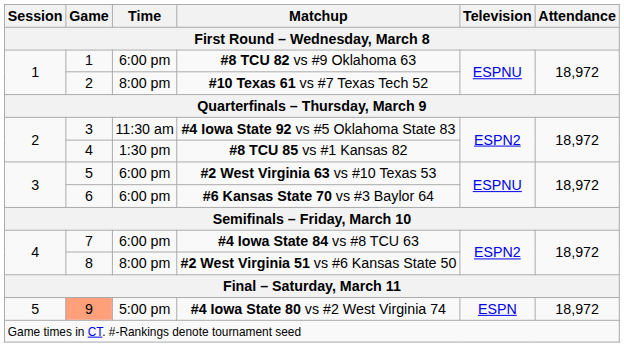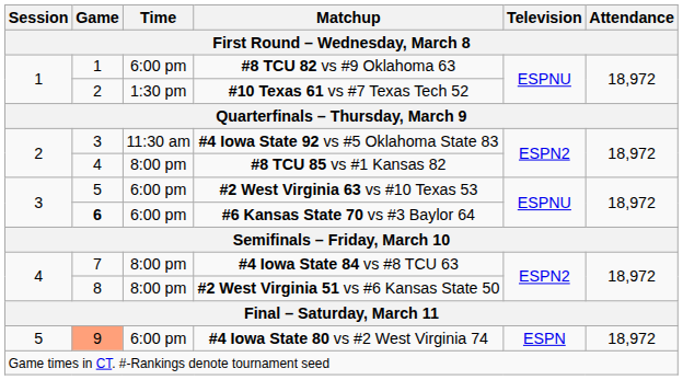#10 Texas 61 vs #7 Texas Tech 52 | Time: 8:00 pm -> 1:30 pm
#8 TCU 85 vs #1 Kansas 82 | Time: 1:30 pm -> 8:00 pm
#6 Kansas State 70 vs #3 Baylor 64 | Game: normal -> bold
#4 Iowa State 84 vs #8 TCU 63 | Time: 6:00 pm -> 8:00 pm
#4 Iowa State 80 vs #2 West Virginia 74 | Time: 5:00 pm -> 6:00 pm
